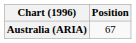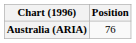Australia (ARIA) | Position: 67 -> 76
